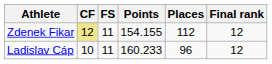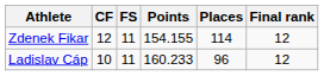Zdenek Fikar | CF: khaki background -> no background
Zdenek Fikar | Places: 112 -> 114
